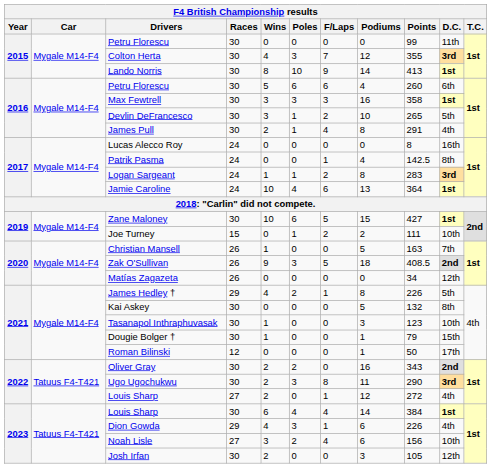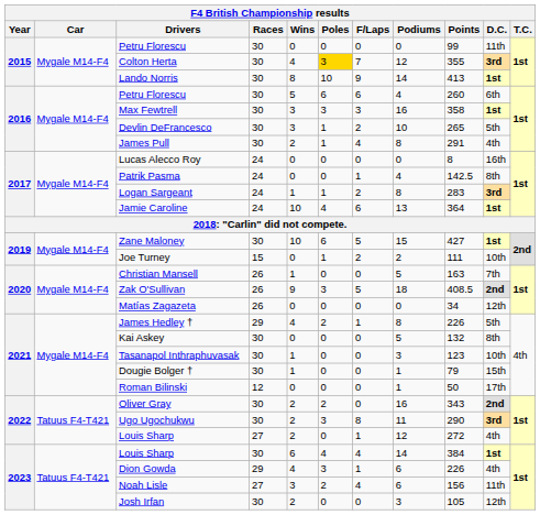Colton Herta | Poles: no background -> gold background
Noah Lisle | D.C.: 10th -> 11th
